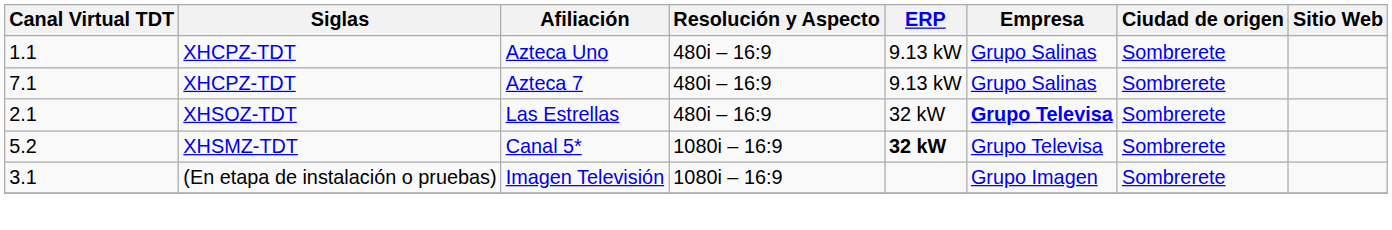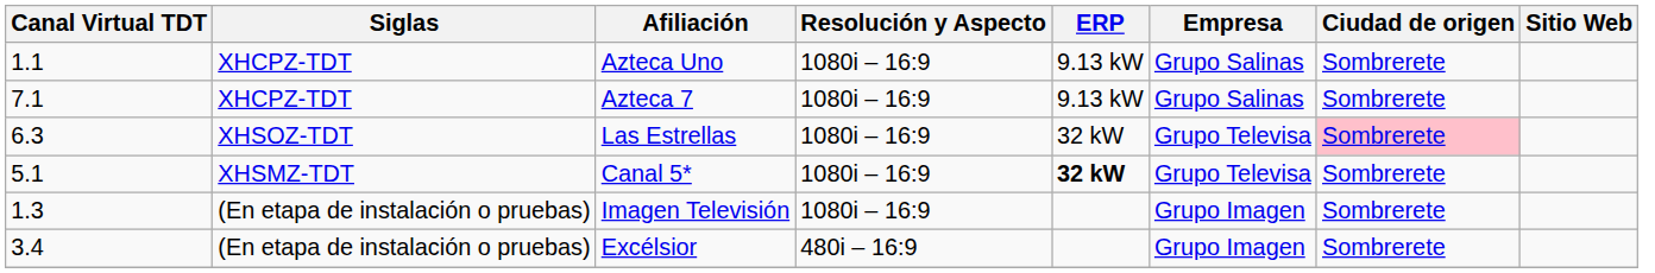Azteca Uno | Resolución y Aspecto: 480i – 16:9 -> 1080i – 16:9
Azteca 7 | Resolución y Aspecto: 480i – 16:9 -> 1080i – 16:9
Las Estrellas | Canal Virtual TDT: 2.1 -> 6.3
Las Estrellas | Resolución y Aspecto: 480i – 16:9 -> 1080i – 16:9
Las Estrellas | Empresa: bold -> normal
Las Estrellas | Ciudad de origen: no background -> pink background
Canal 5* | Canal Virtual TDT: 5.2 -> 5.1
Imagen Televisión | Canal Virtual TDT: 3.1 -> 1.3
+ row: 3.4 | (En etapa de instalación o pruebas) | Excélsior | 480i – 16:9 | Grupo Imagen | Sombrerete
